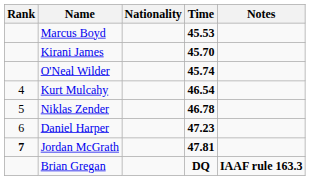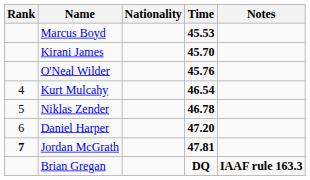O'Neal Wilder | Time: 45.74 -> 45.76
Daniel Harper | Time: 47.23 -> 47.20
